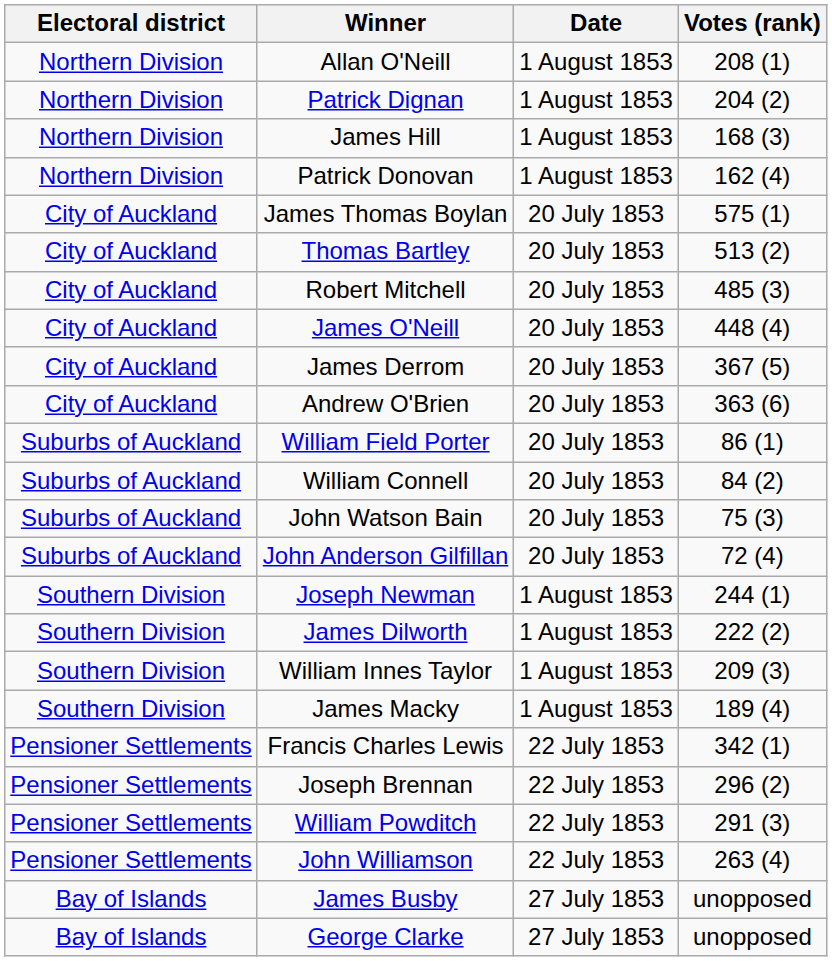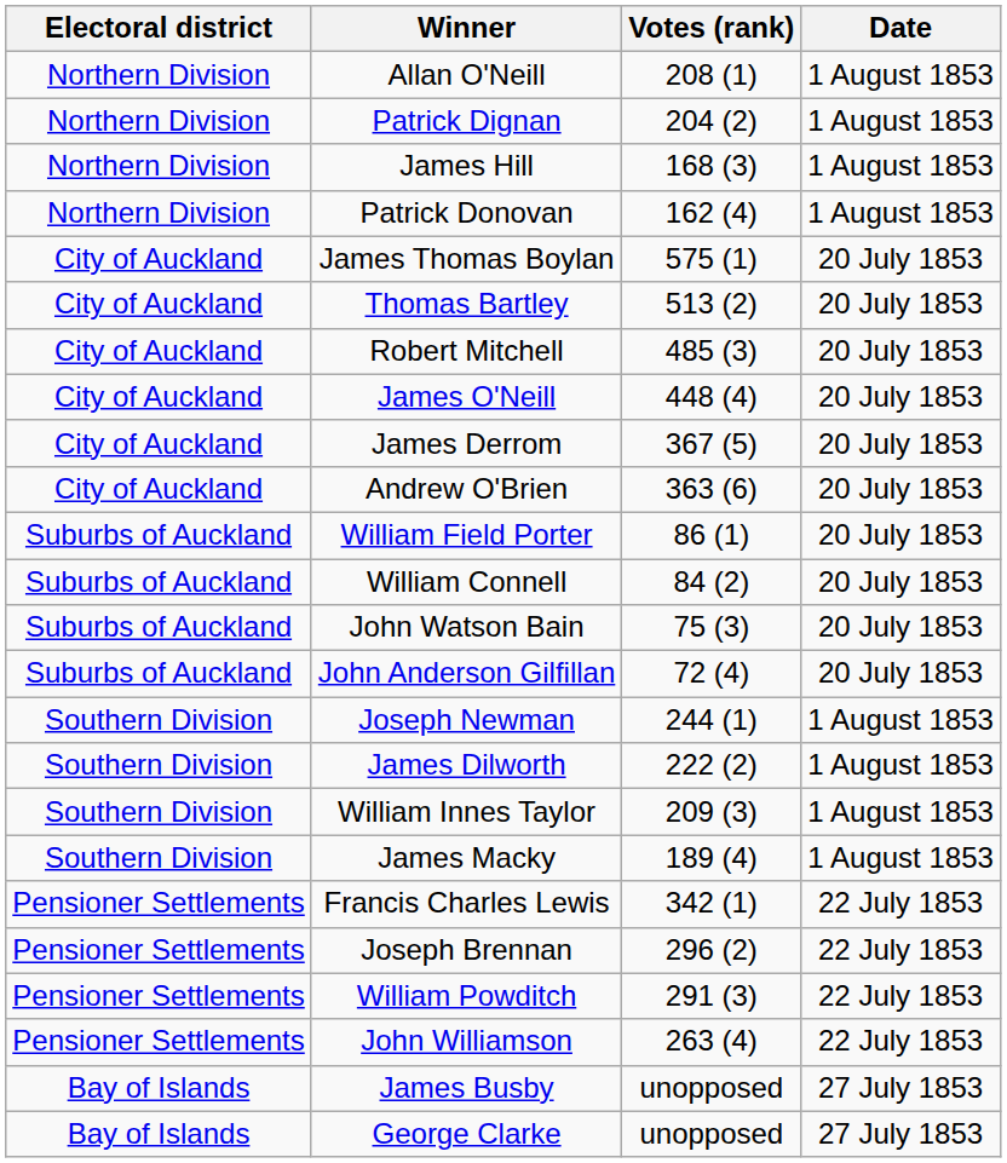columns swapped: Votes (rank) <-> Date
